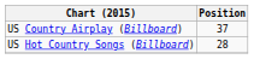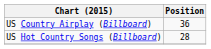US Country Airplay (Billboard) | Position: 37 -> 36
